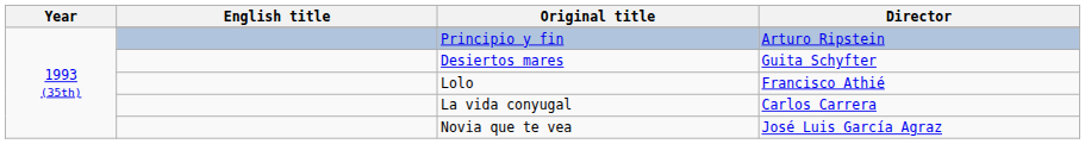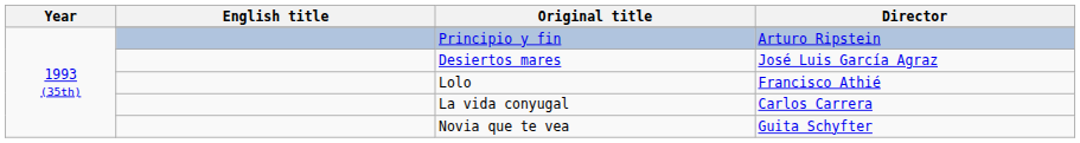Desiertos mares | Director: Guita Schyfter -> José Luis García Agraz
Novia que te vea | Director: José Luis García Agraz -> Guita Schyfter
